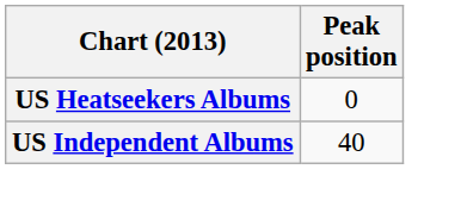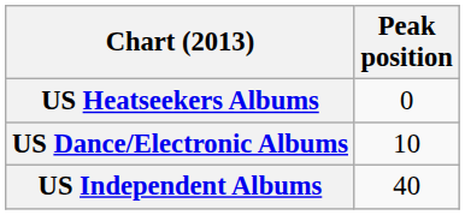+ row: US Dance/Electronic Albums | 10
